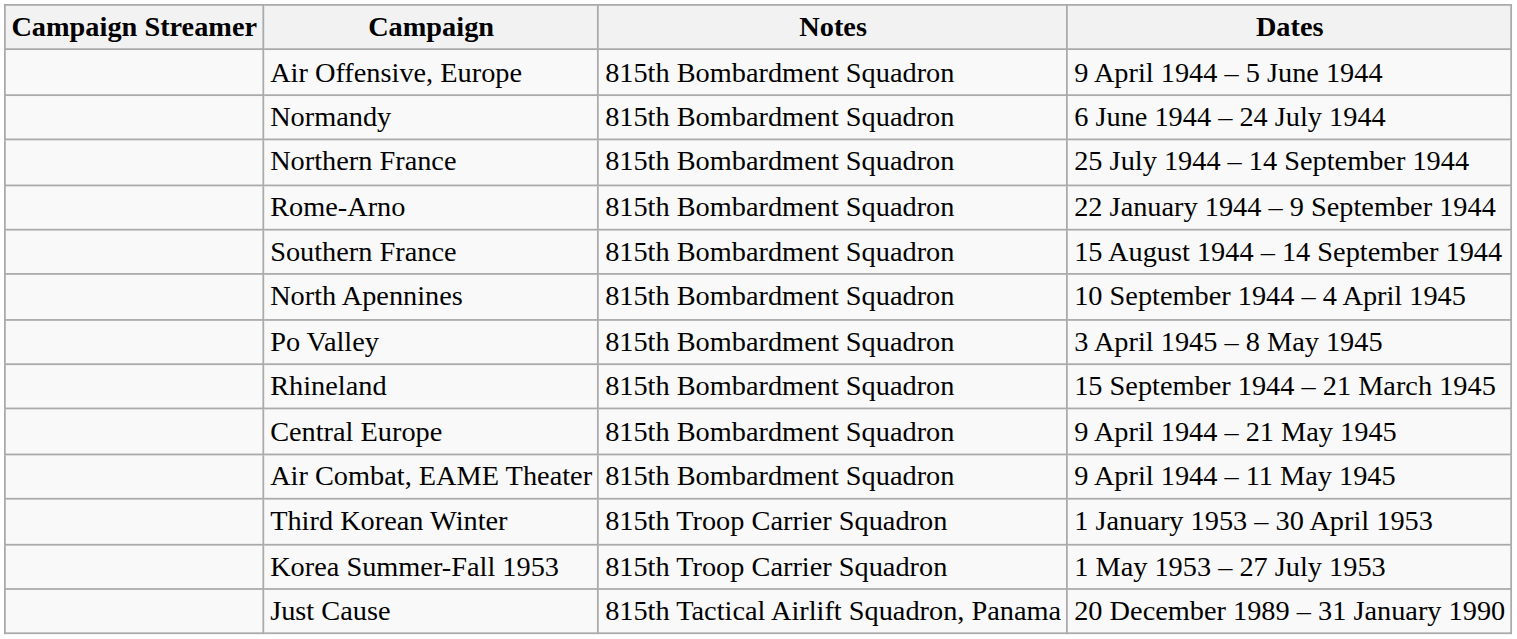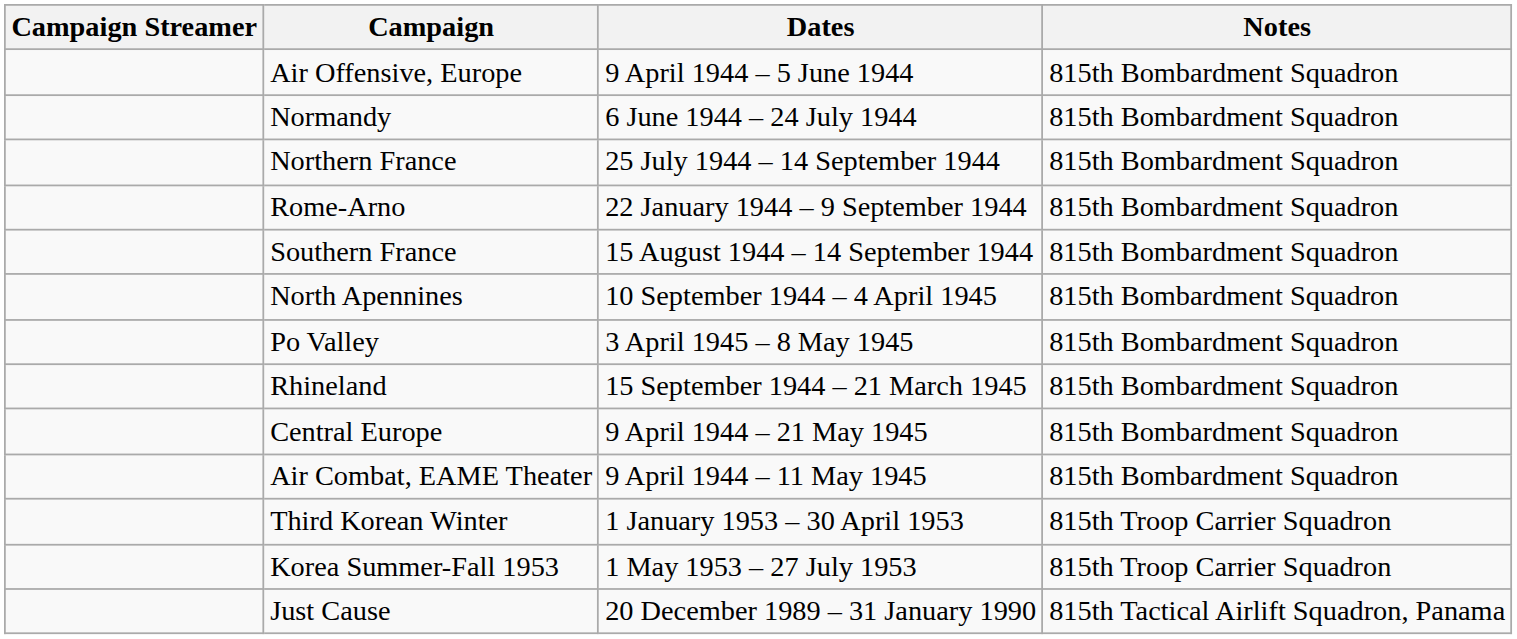columns swapped: Dates <-> Notes
